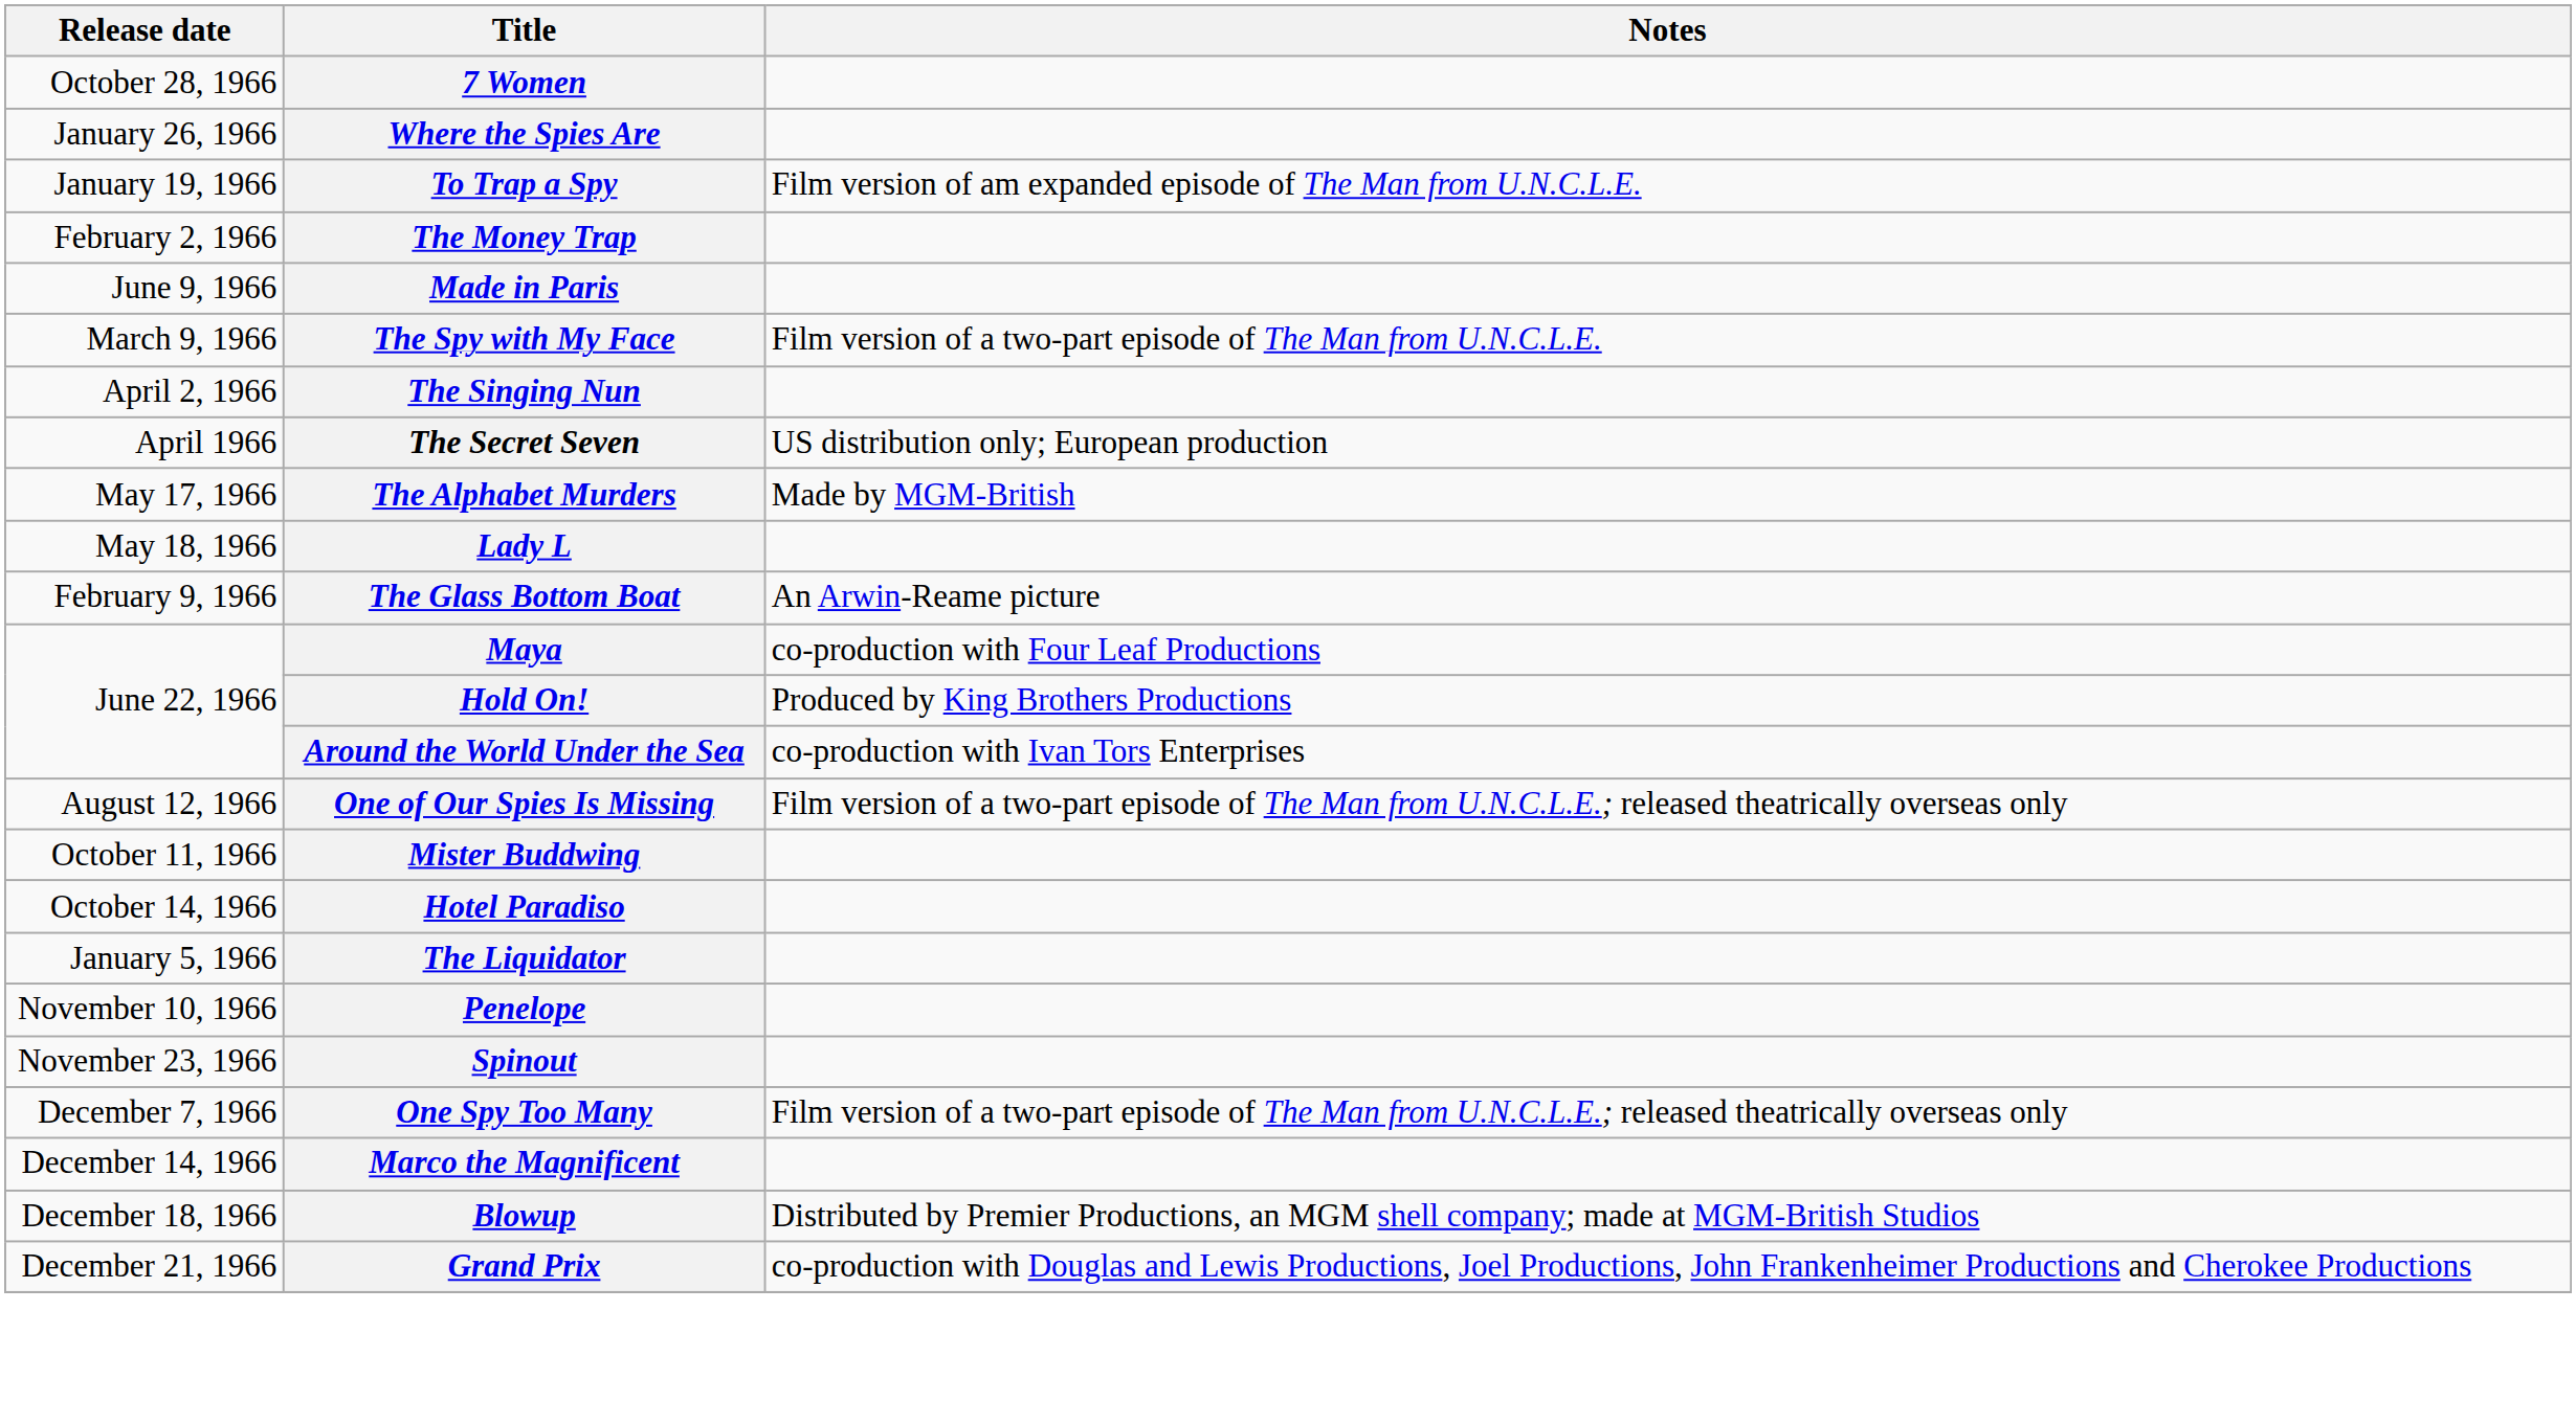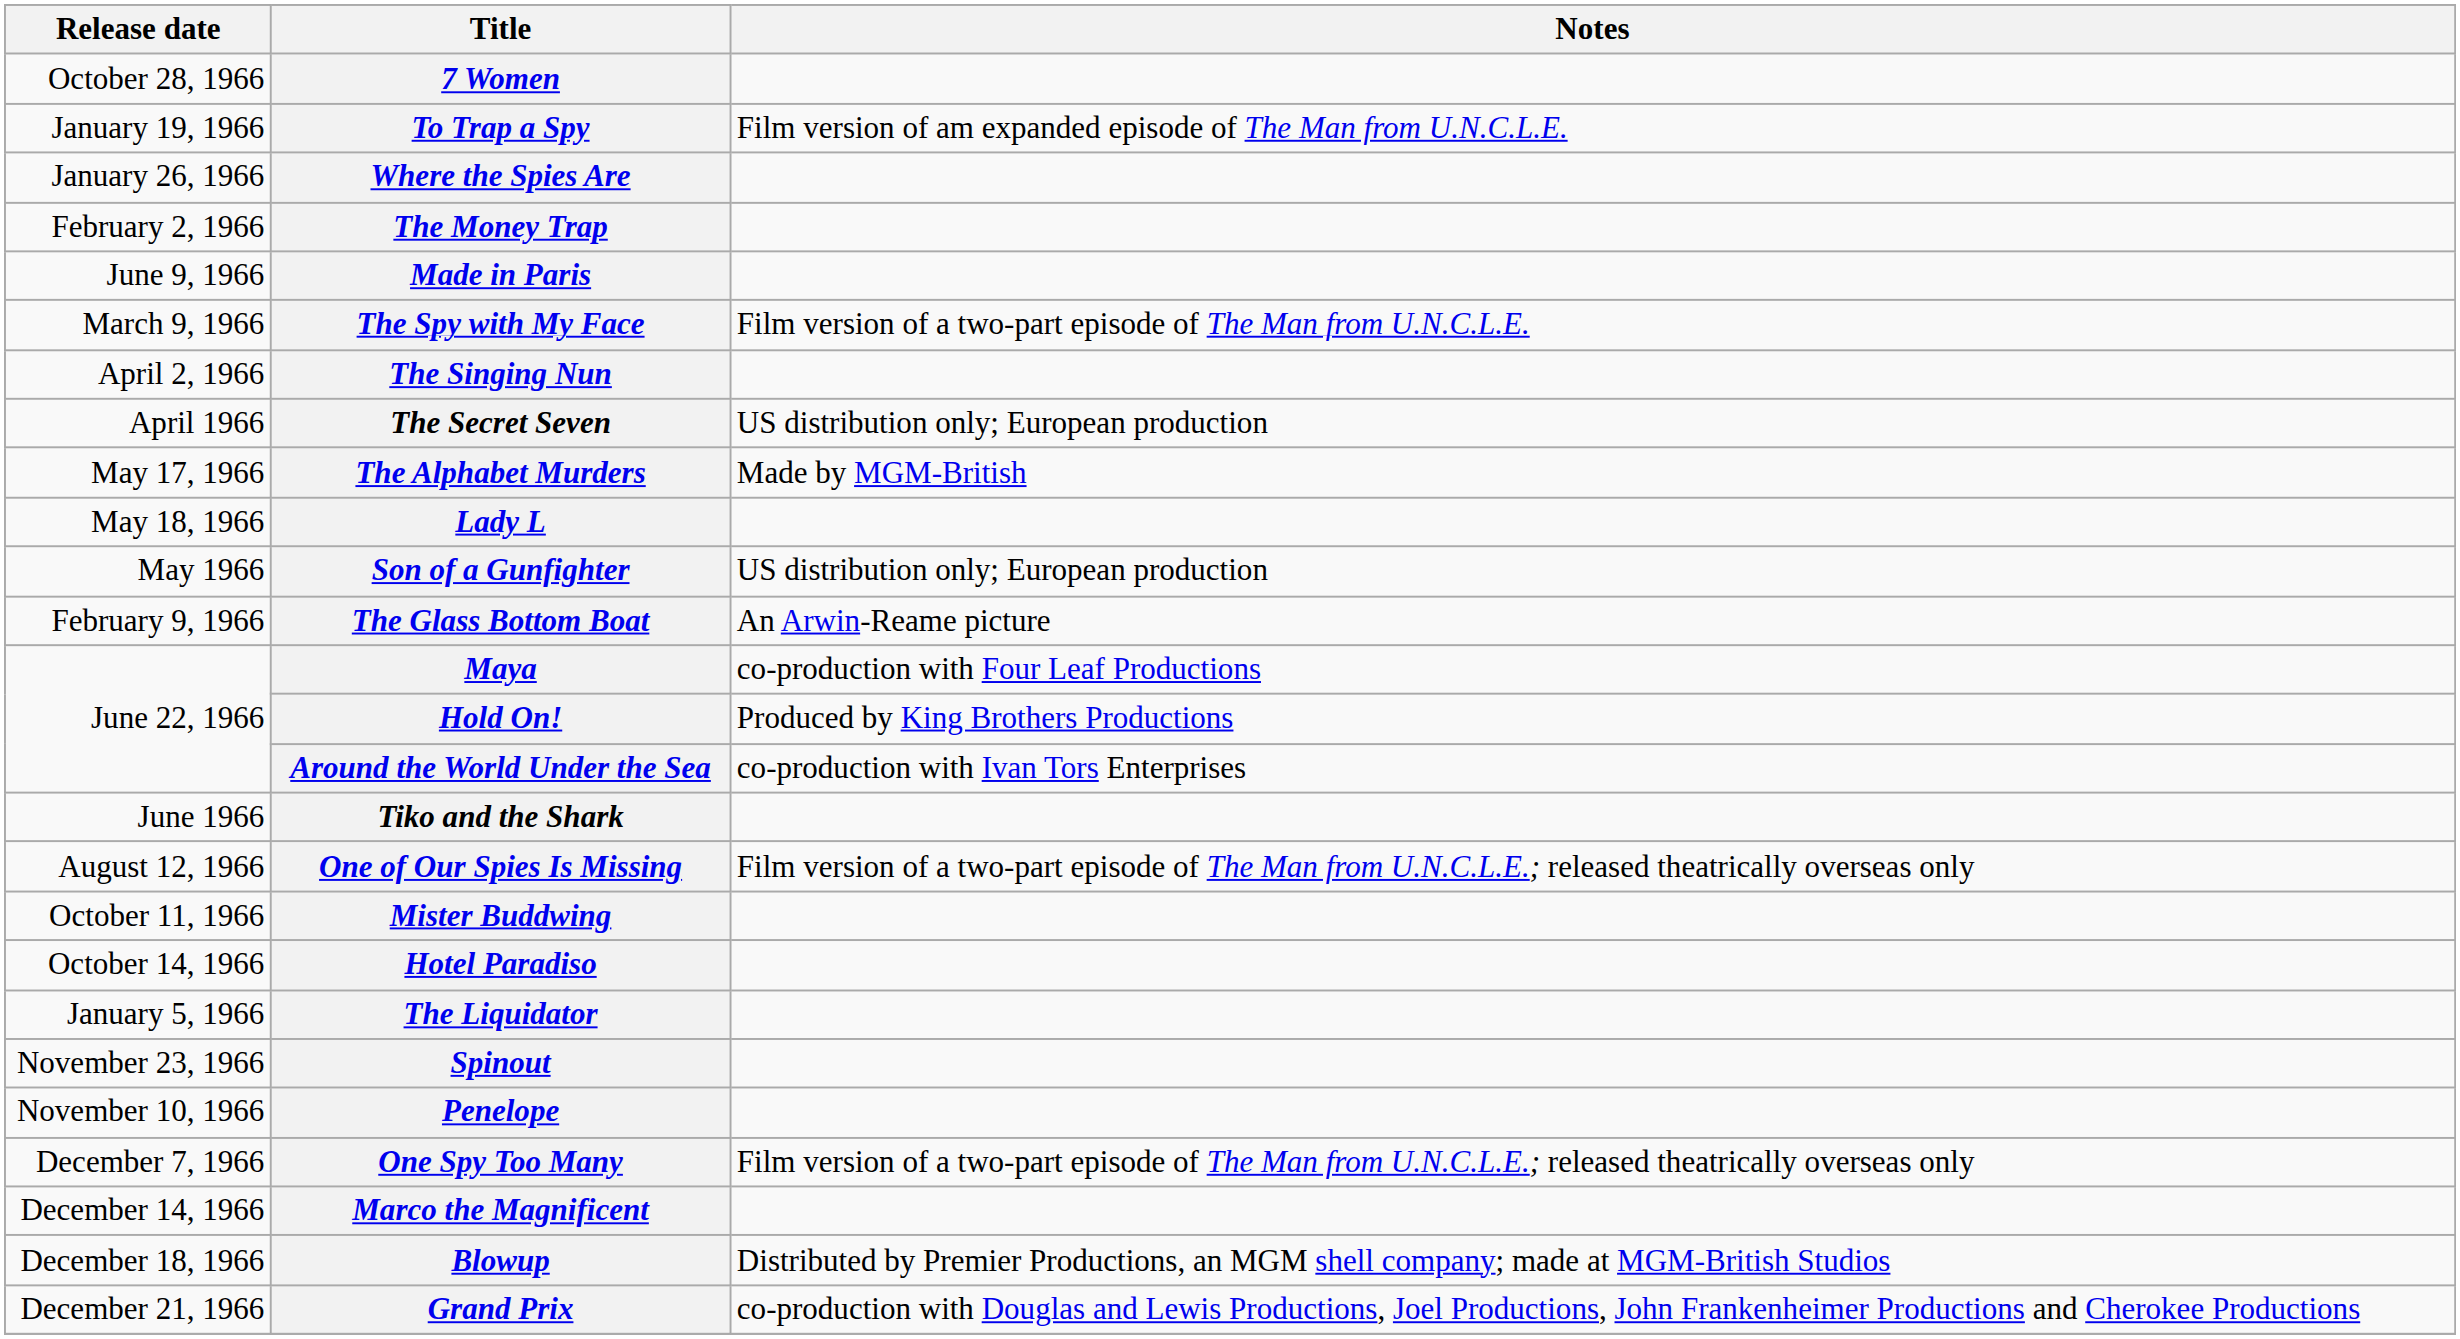rows swapped: To Trap a Spy <-> Where the Spies Are
+ row: May 1966 | Son of a Gunfighter | US distribution only; European production
+ row: June 1966 | Tiko and the Shark
rows swapped: Penelope <-> Spinout
